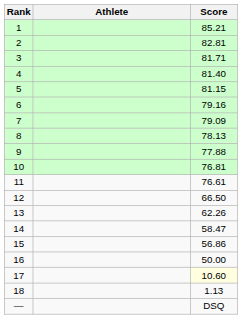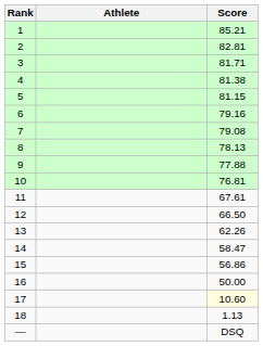4 | Score: 81.40 -> 81.38
7 | Score: 79.09 -> 79.08
11 | Score: 76.61 -> 67.61
